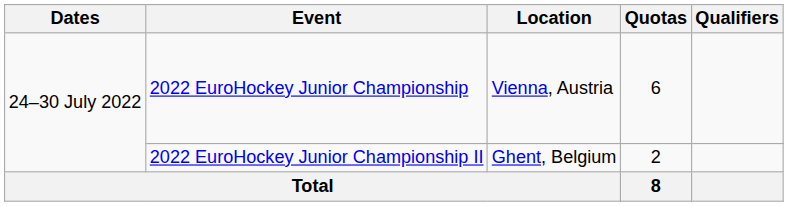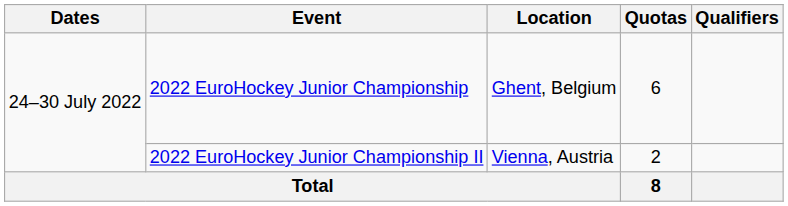2022 EuroHockey Junior Championship | Location: Vienna, Austria -> Ghent, Belgium
2022 EuroHockey Junior Championship II | Location: Ghent, Belgium -> Vienna, Austria
